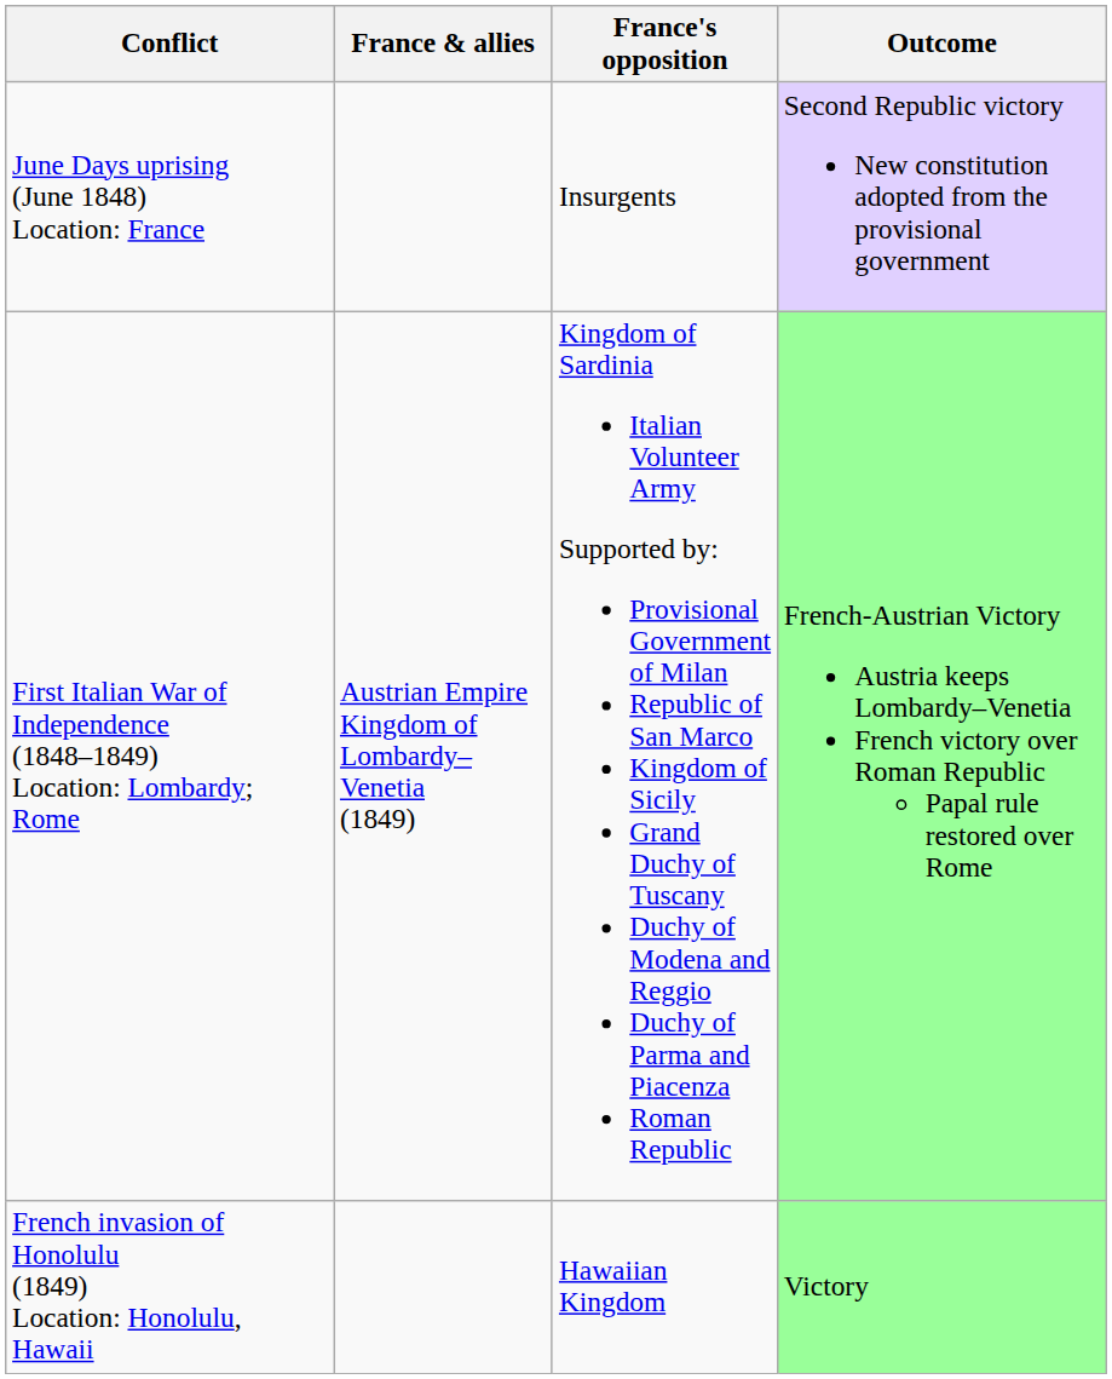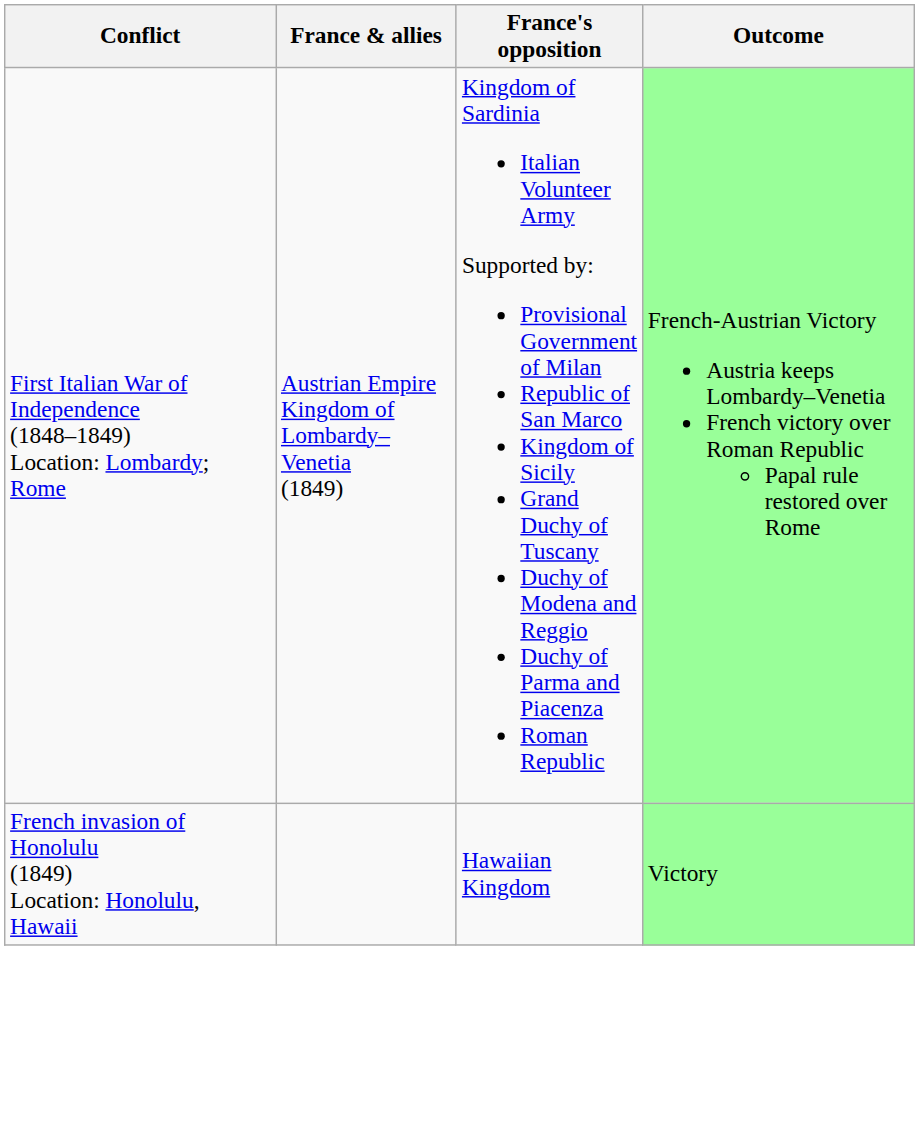- row: June Days uprising (June 1848) Location: France | Insurgents | Second Republic victory New constitution adopted from the provisional government
